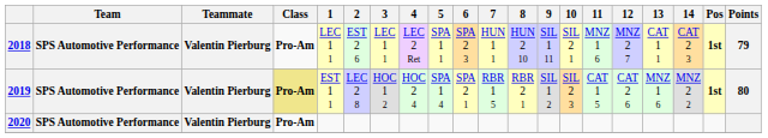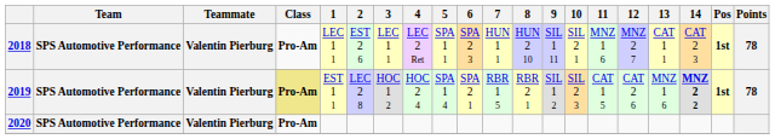2018 | Points: 79 -> 78
2019 | 14: normal -> bold
2019 | Points: 80 -> 78
